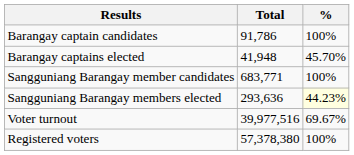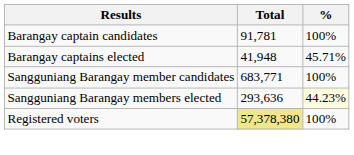Barangay captain candidates | Total: 91,786 -> 91,781
Barangay captains elected | %: 45.70% -> 45.71%
- row: Voter turnout | 39,977,516 | 69.67%
Registered voters | Total: no background -> khaki background
